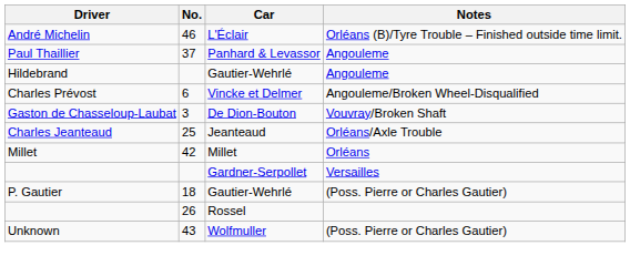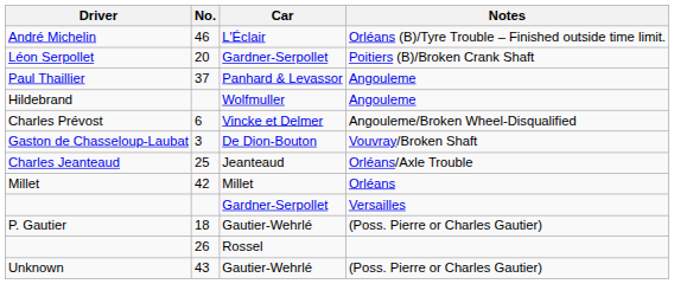+ row: Léon Serpollet | 20 | Gardner-Serpollet | Poitiers (B)/Broken Crank Shaft
Hildebrand | Car: Gautier-Wehrlé -> Wolfmuller
Unknown | Car: Wolfmuller -> Gautier-Wehrlé
